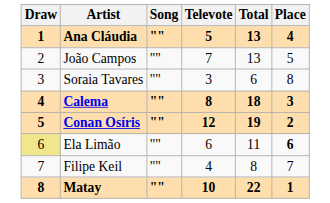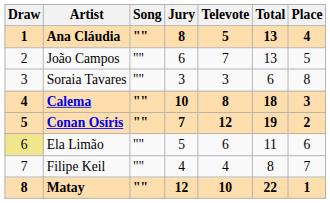+ column: Jury | 8 | 6 | 3 | 10 | 7 | 5 | 4 | 12
Ela Limão | Place: bold -> normal
